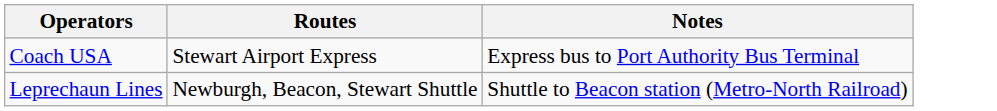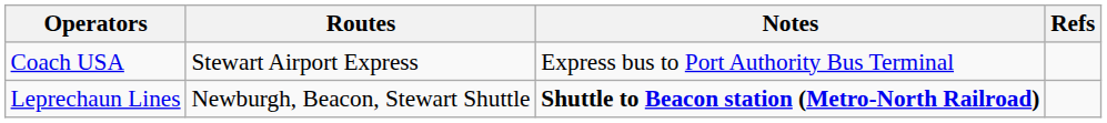+ column: Refs
Leprechaun Lines | Notes: normal -> bold
